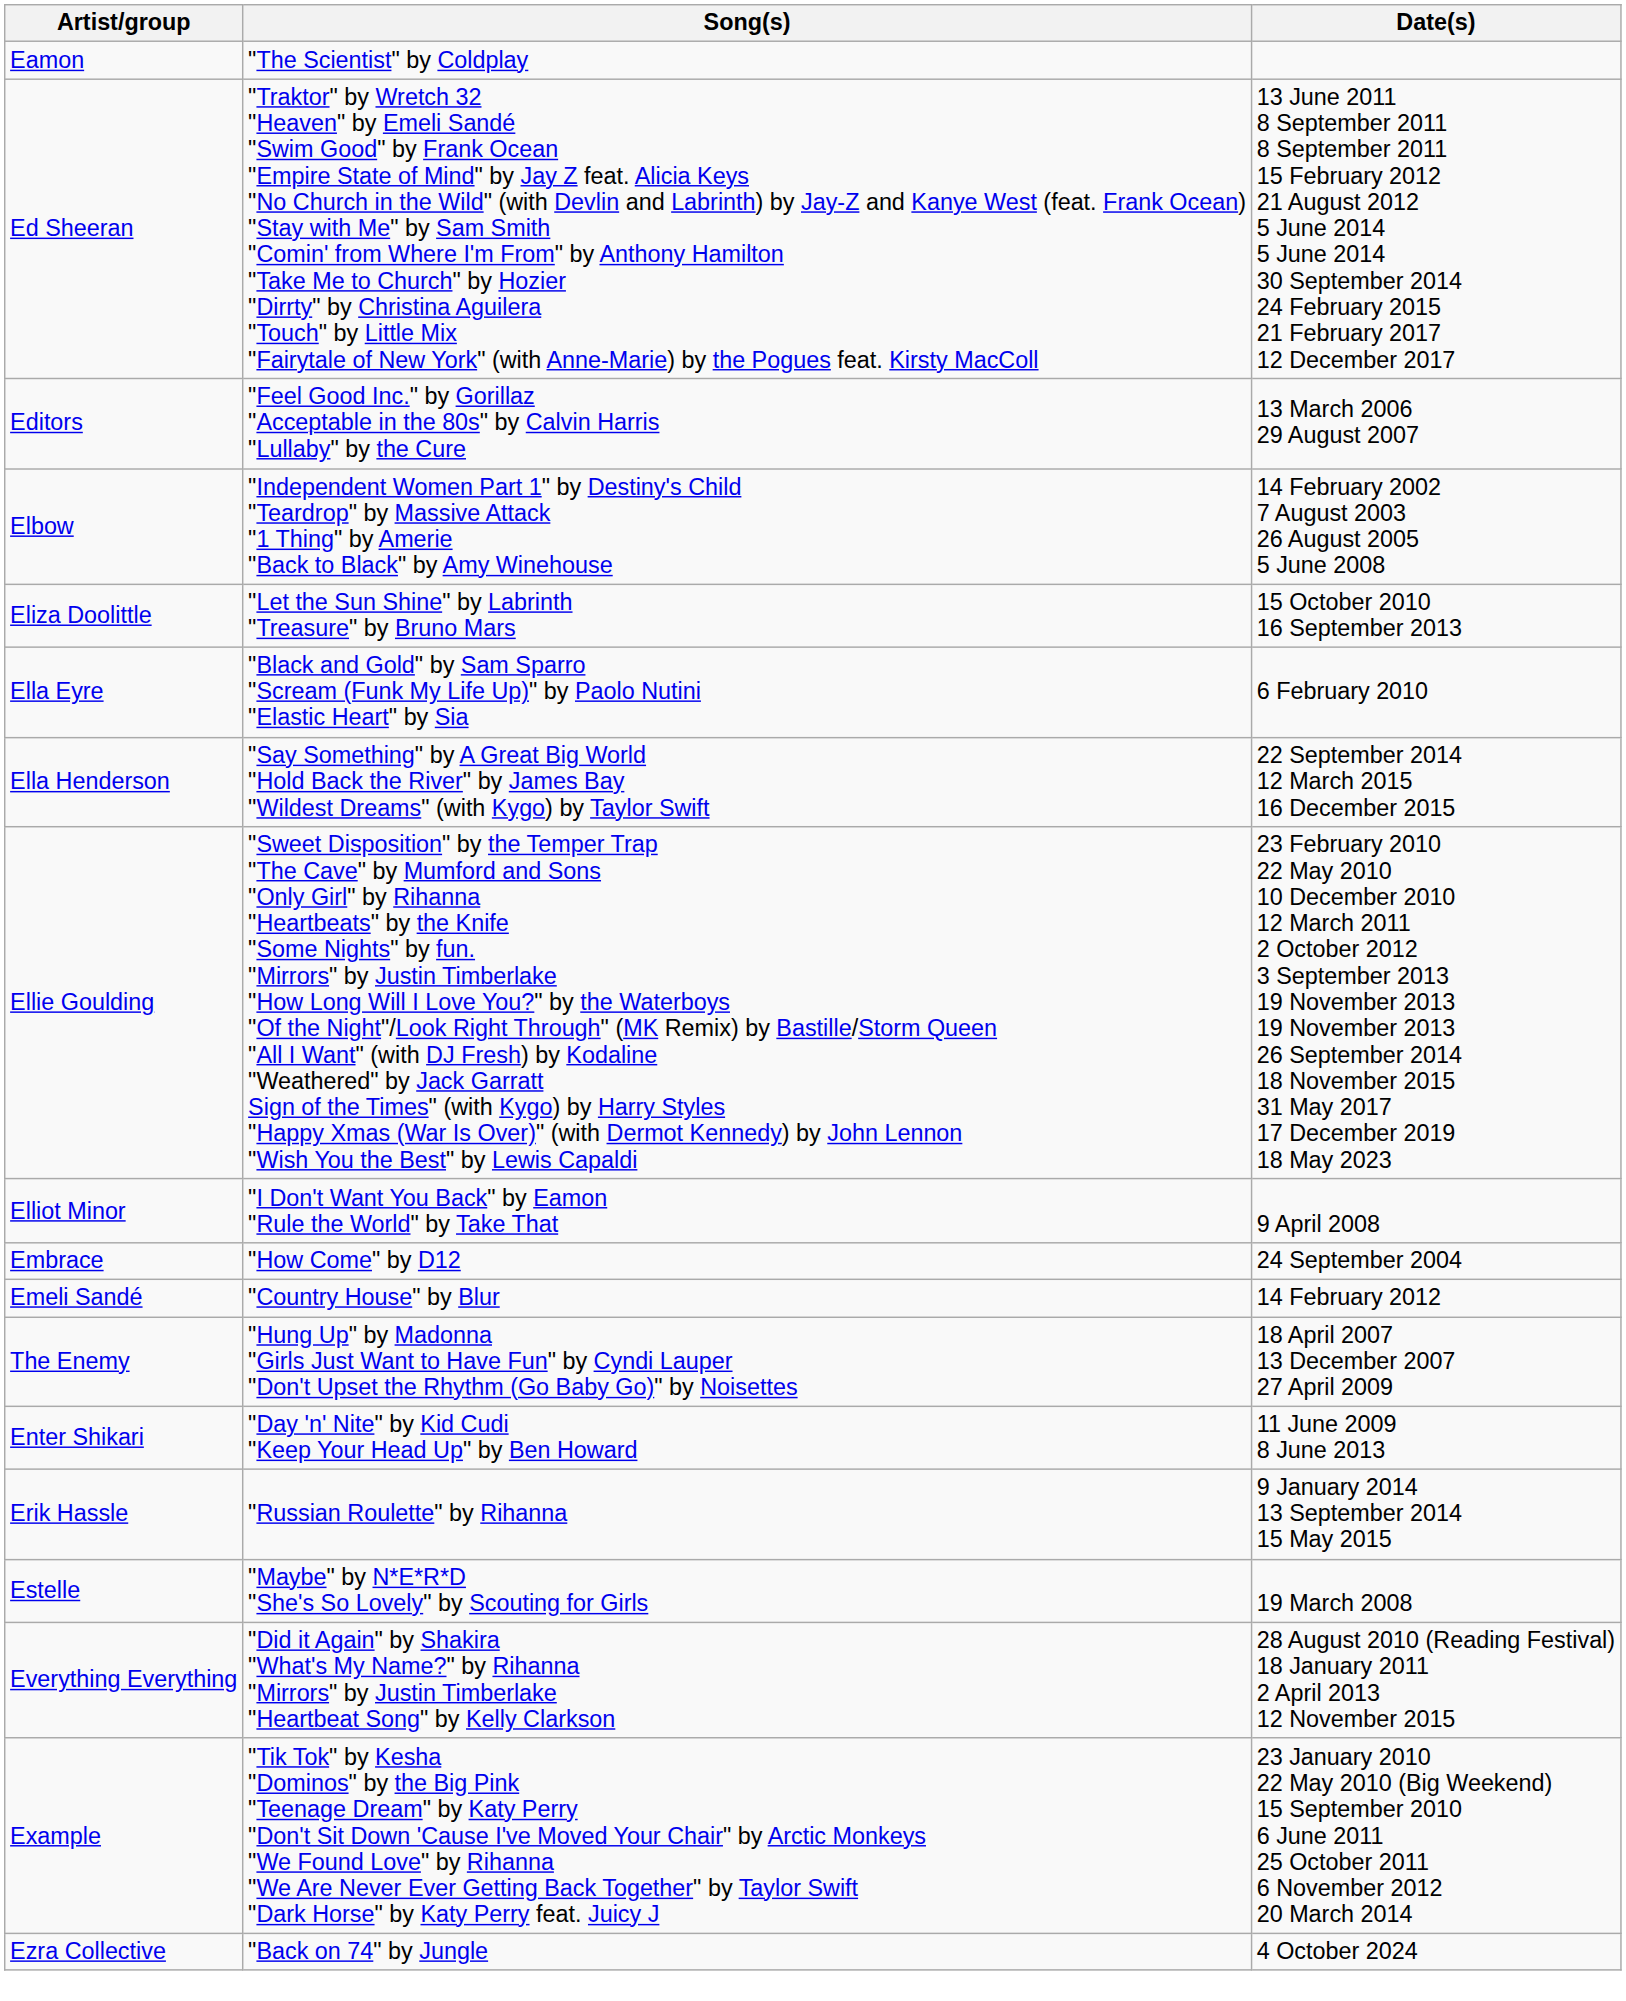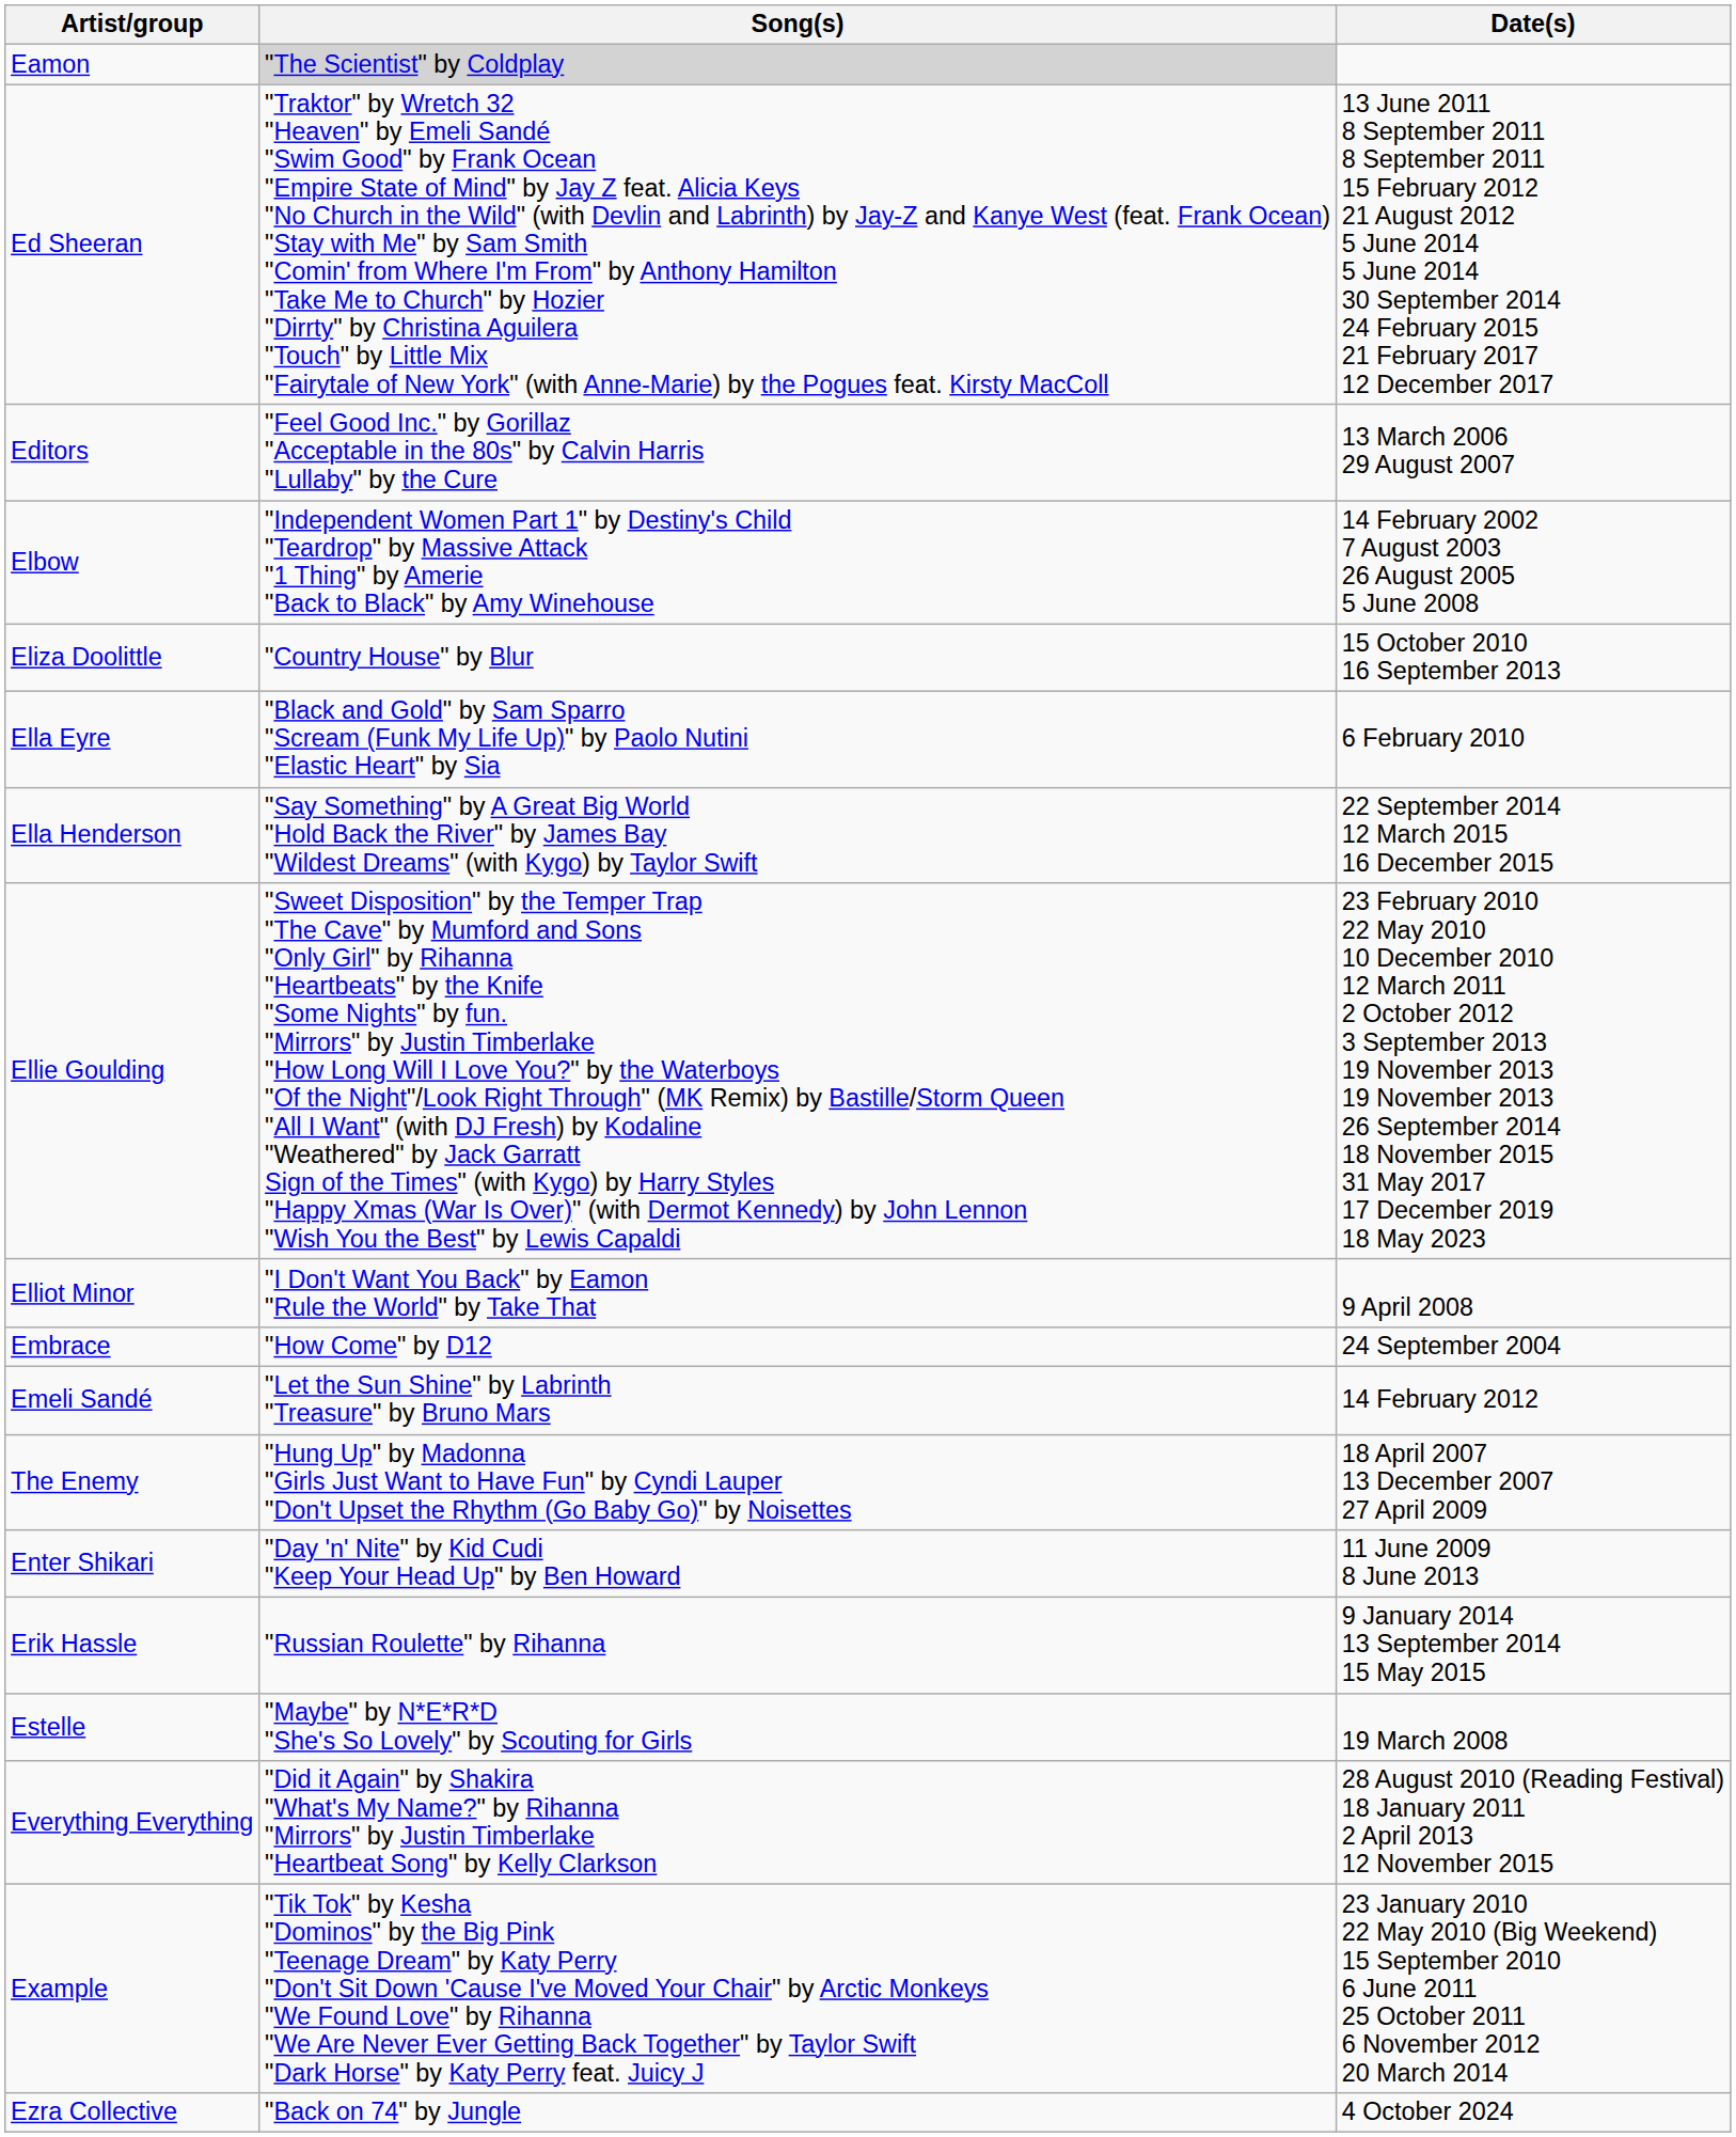Eamon | Song(s): no background -> lightgrey background
Eliza Doolittle | Song(s): "Let the Sun Shine" by Labrinth "Treasure" by Bruno Mars -> "Country House" by Blur
Emeli Sandé | Song(s): "Country House" by Blur -> "Let the Sun Shine" by Labrinth "Treasure" by Bruno Mars
